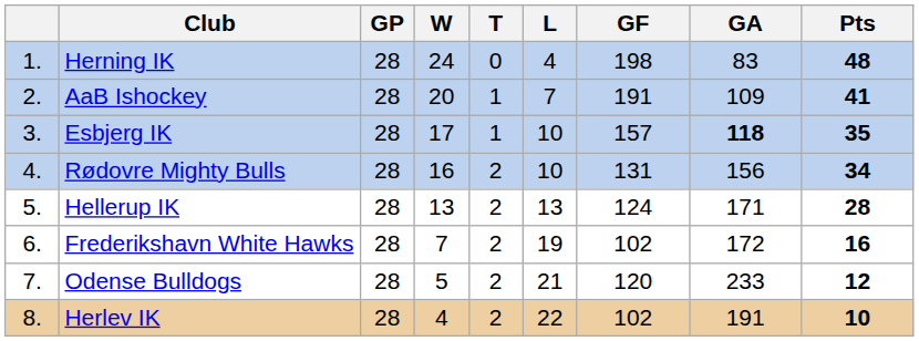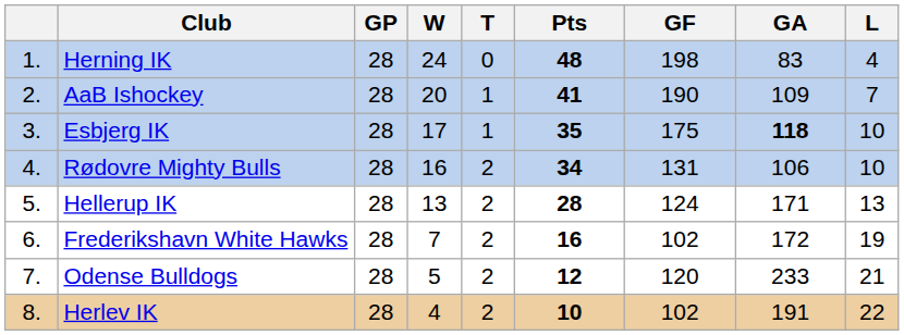columns swapped: L <-> Pts
AaB Ishockey | GF: 191 -> 190
Esbjerg IK | GF: 157 -> 175
Rødovre Mighty Bulls | GA: 156 -> 106
